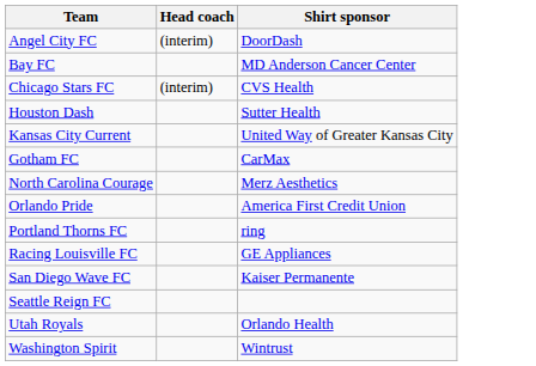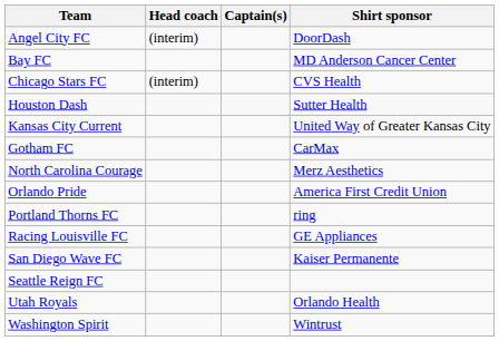+ column: Captain(s)
